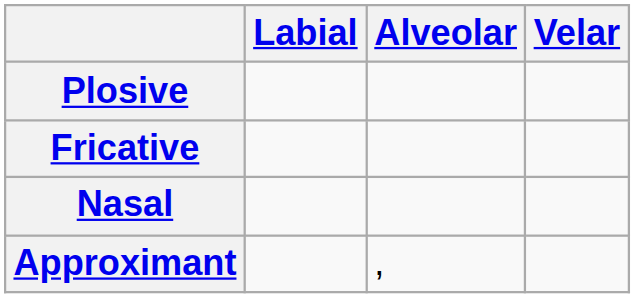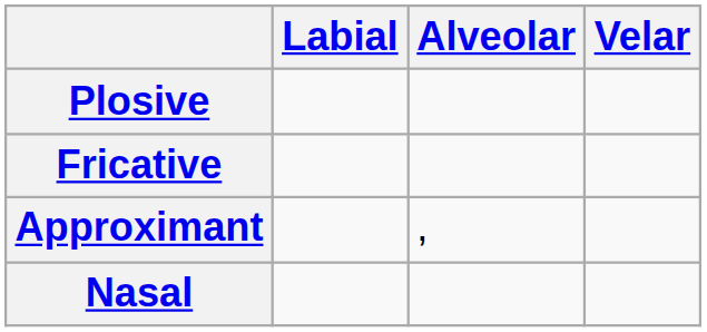rows swapped: Nasal <-> Approximant
